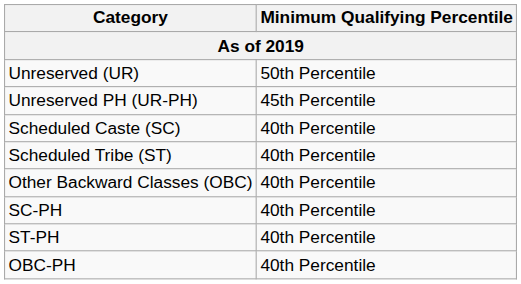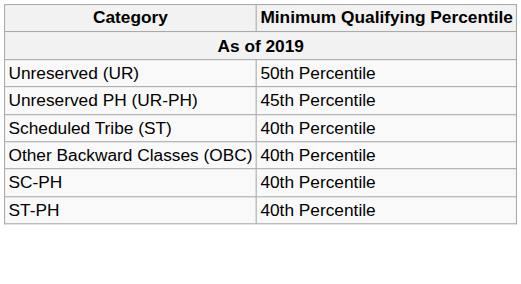- row: Scheduled Caste (SC) | 40th Percentile
- row: OBC-PH | 40th Percentile
